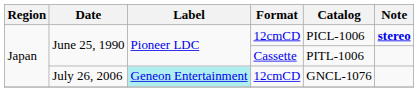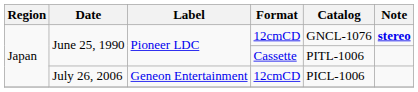June 25, 1990 / 12cmCD | Catalog: PICL-1006 -> GNCL-1076
July 26, 2006 | Label: paleturquoise background -> no background
July 26, 2006 | Catalog: GNCL-1076 -> PICL-1006
